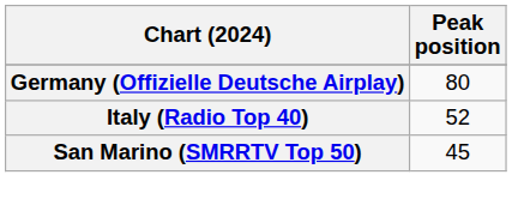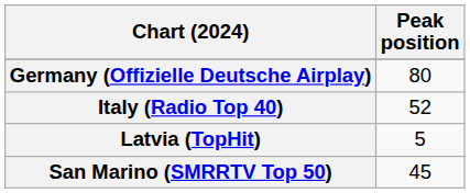+ row: Latvia (TopHit) | 5
